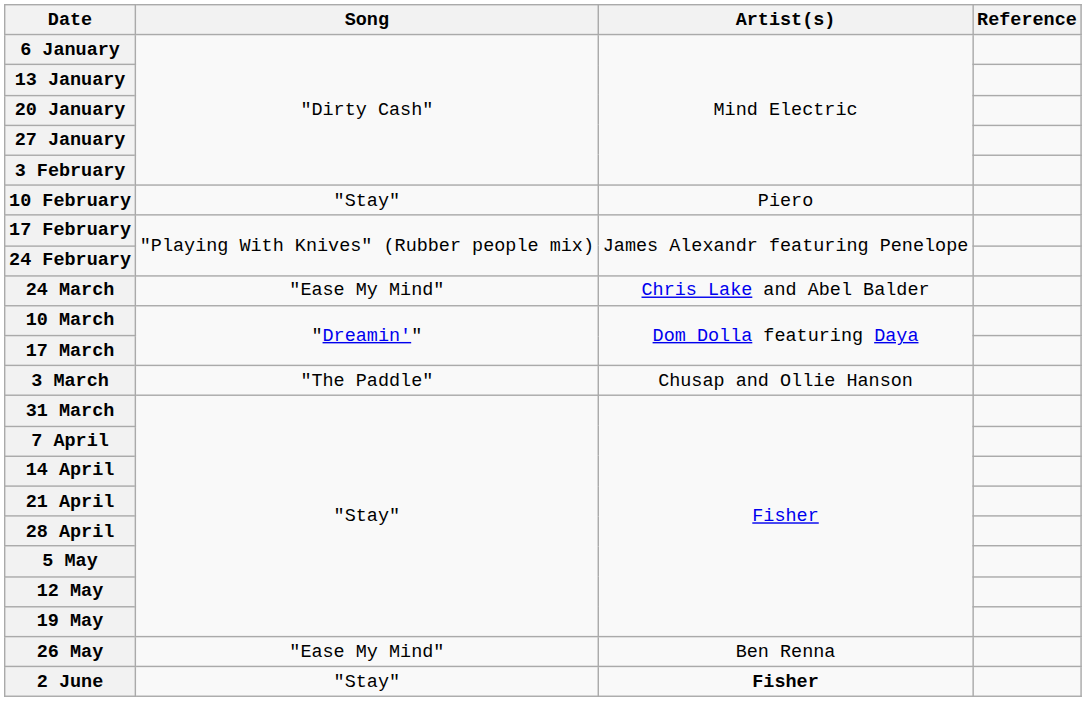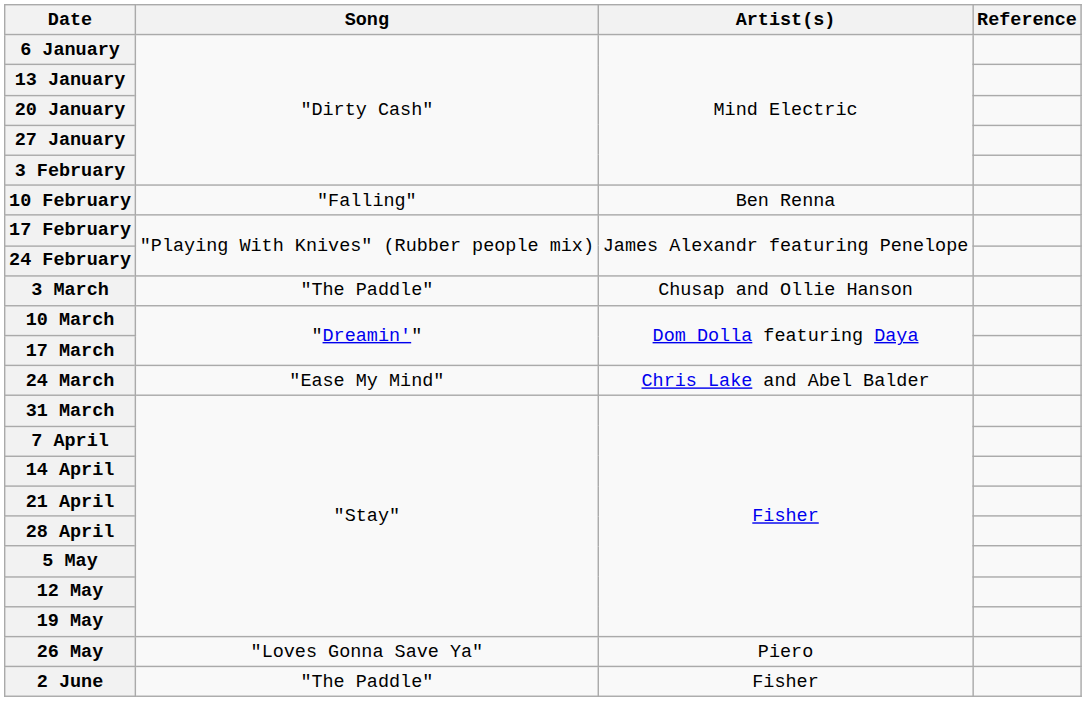10 February | Song: "Stay" -> "Falling"
10 February | Artist(s): Piero -> Ben Renna
rows swapped: 3 March <-> 24 March
26 May | Song: "Ease My Mind" -> "Loves Gonna Save Ya"
26 May | Artist(s): Ben Renna -> Piero
2 June | Song: "Stay" -> "The Paddle"
2 June | Artist(s): bold -> normal
